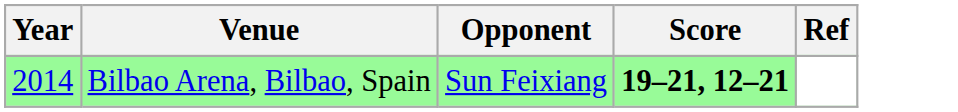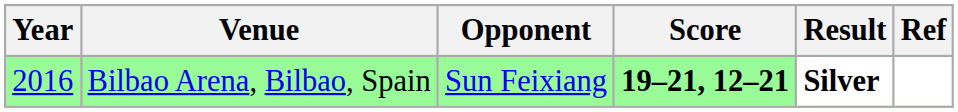+ column: Result | Silver
Bilbao Arena, Bilbao, Spain | Year: 2014 -> 2016
